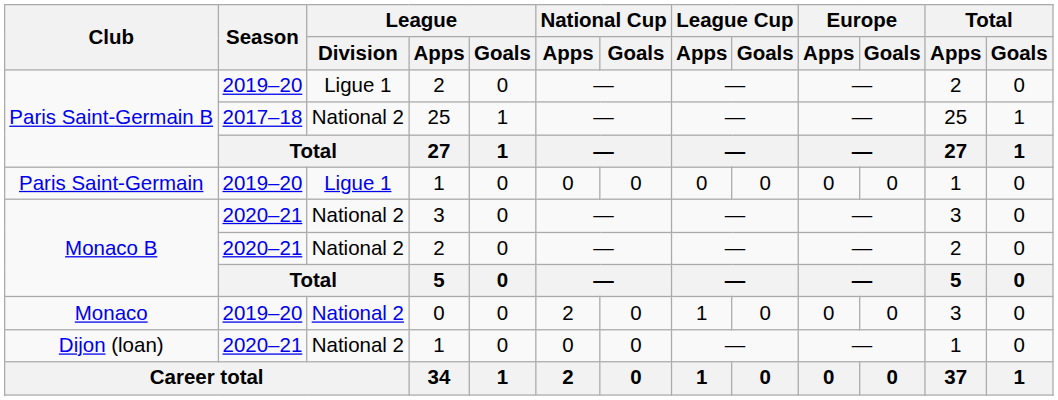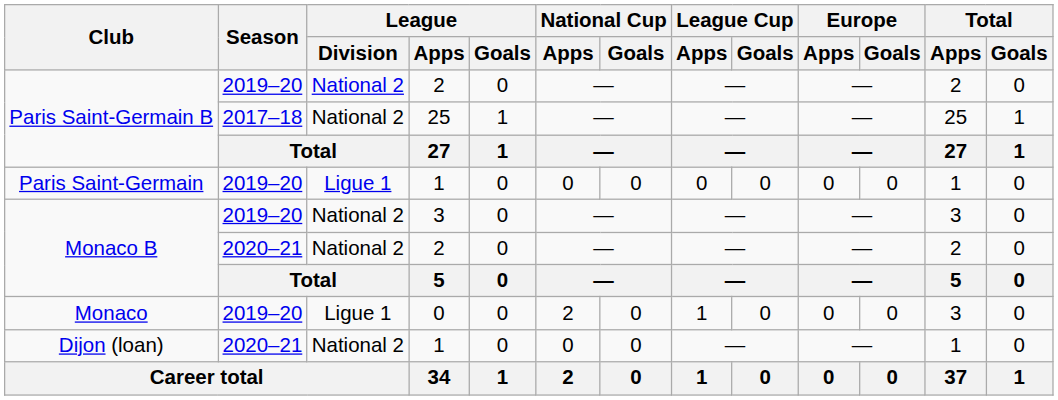Paris Saint-Germain B / 2 | League / Division: Ligue 1 -> National 2
Monaco B / 3 | Season: 2020–21 -> 2019–20
Monaco | League / Division: National 2 -> Ligue 1
